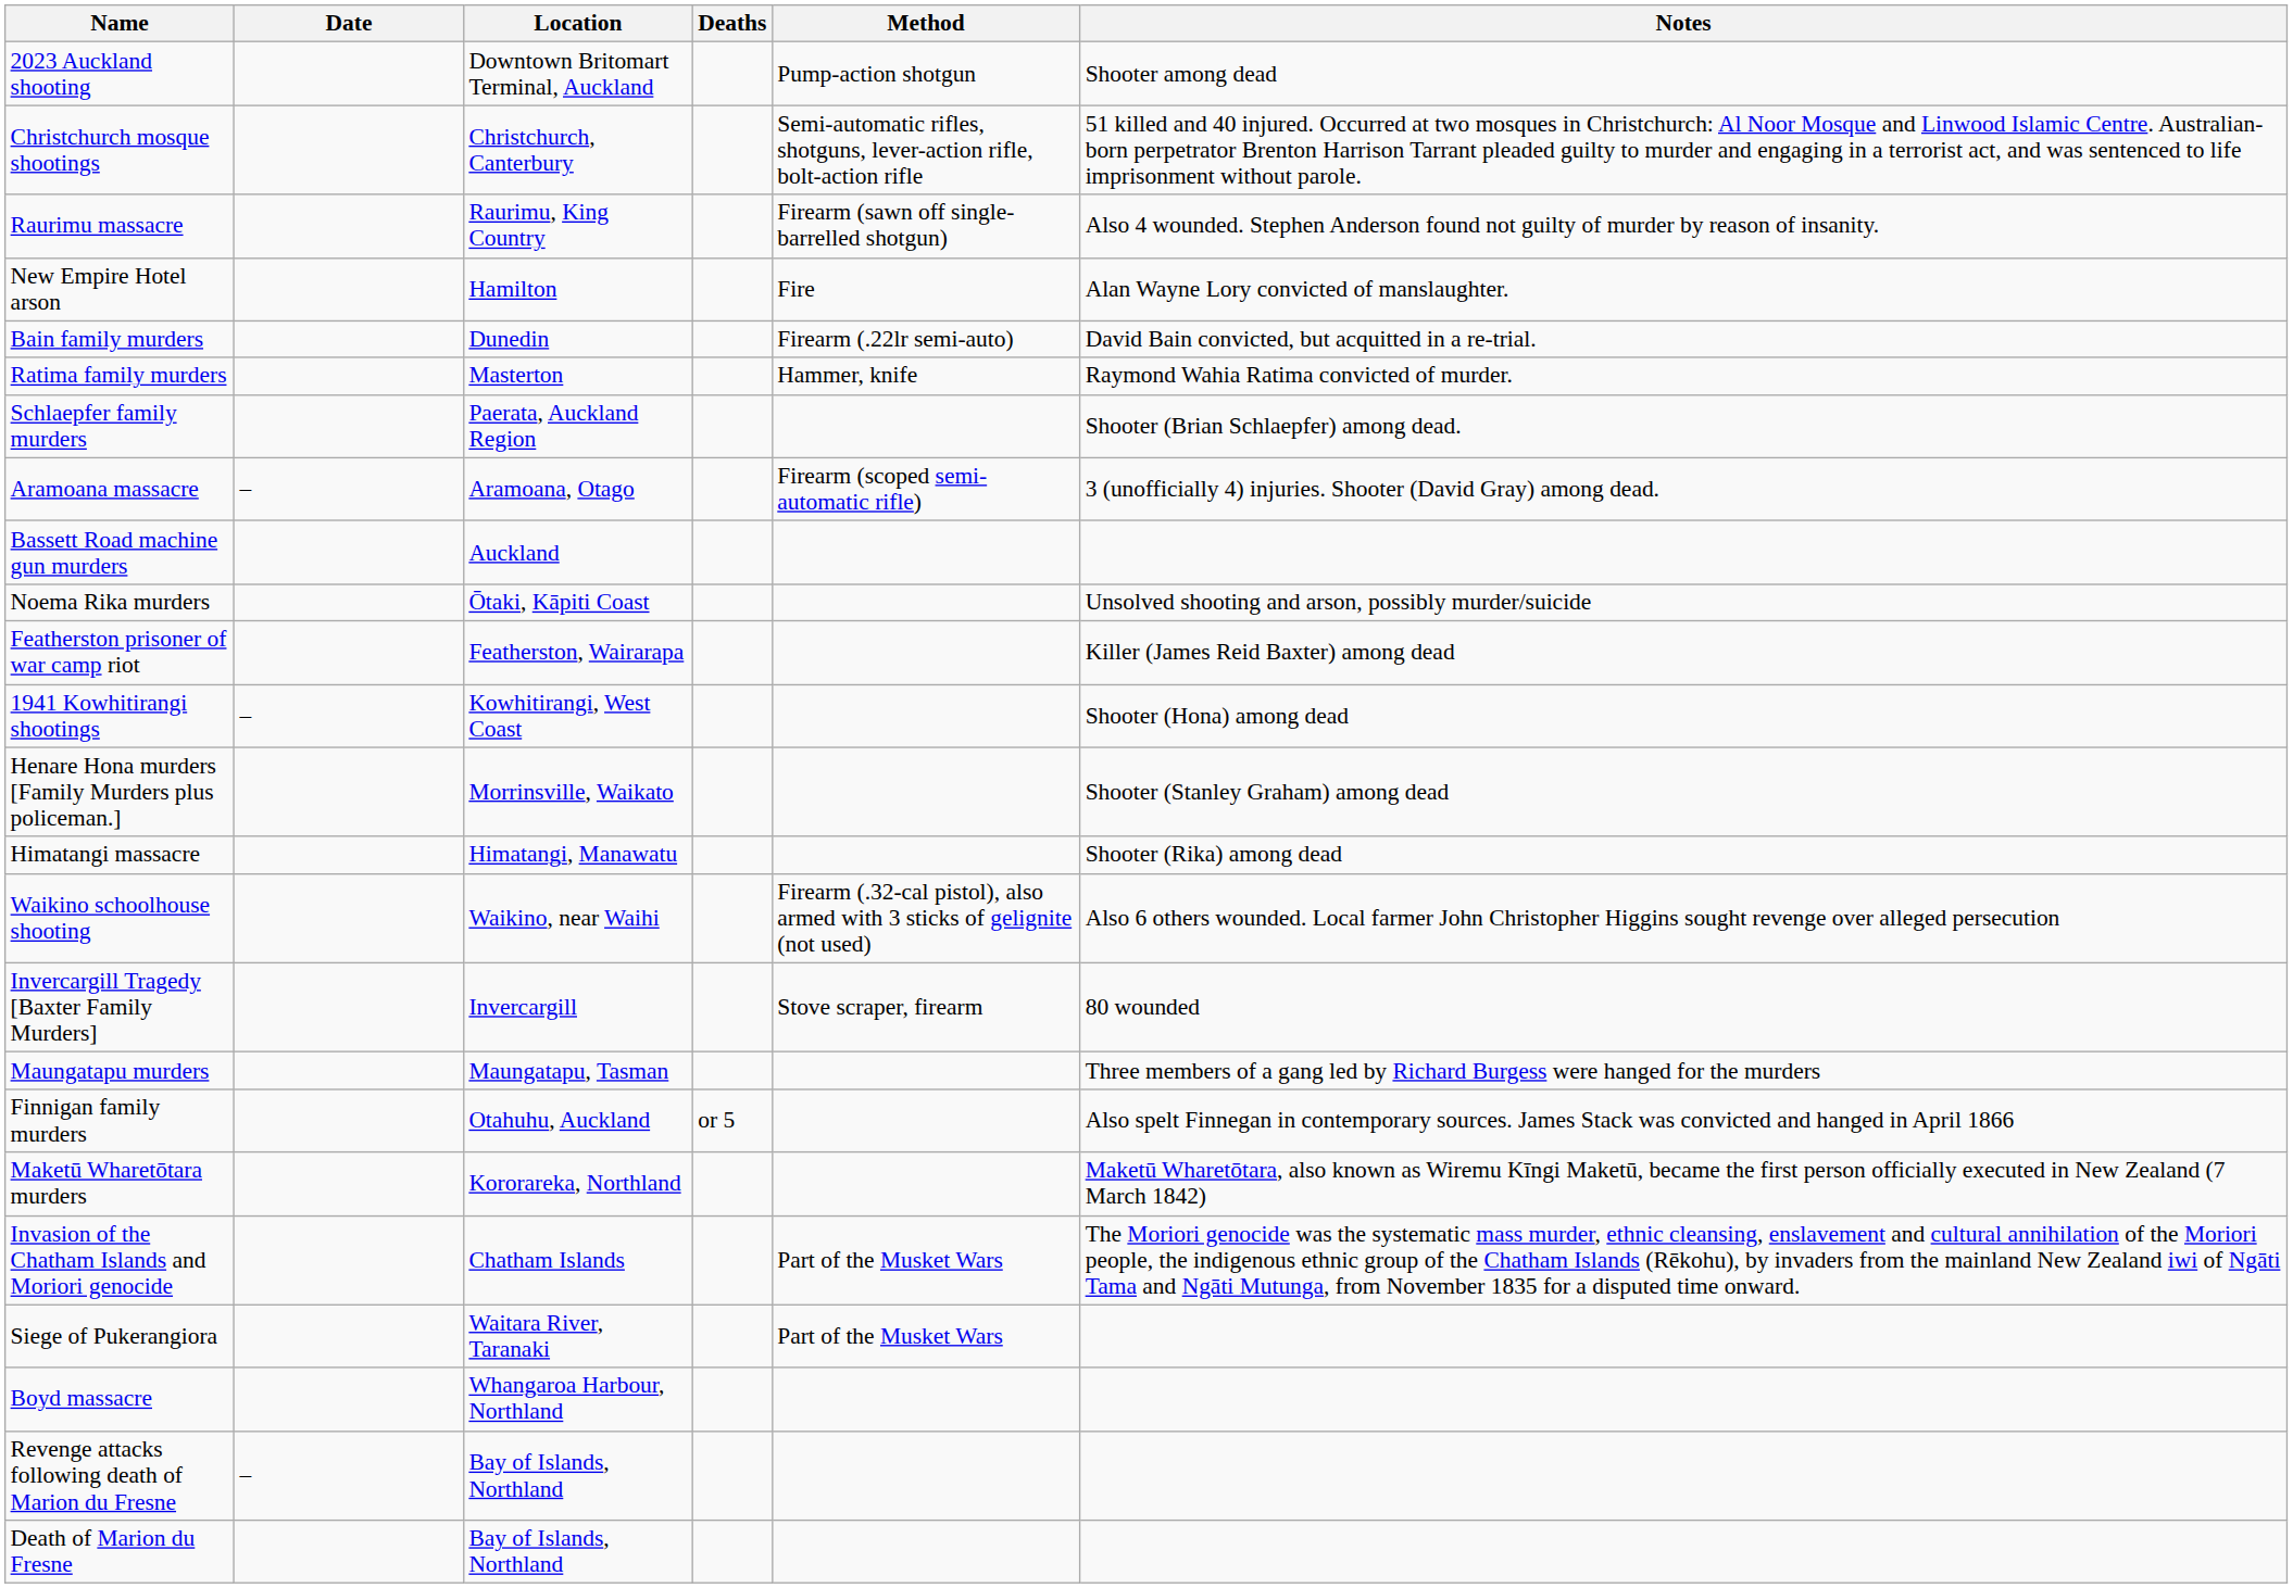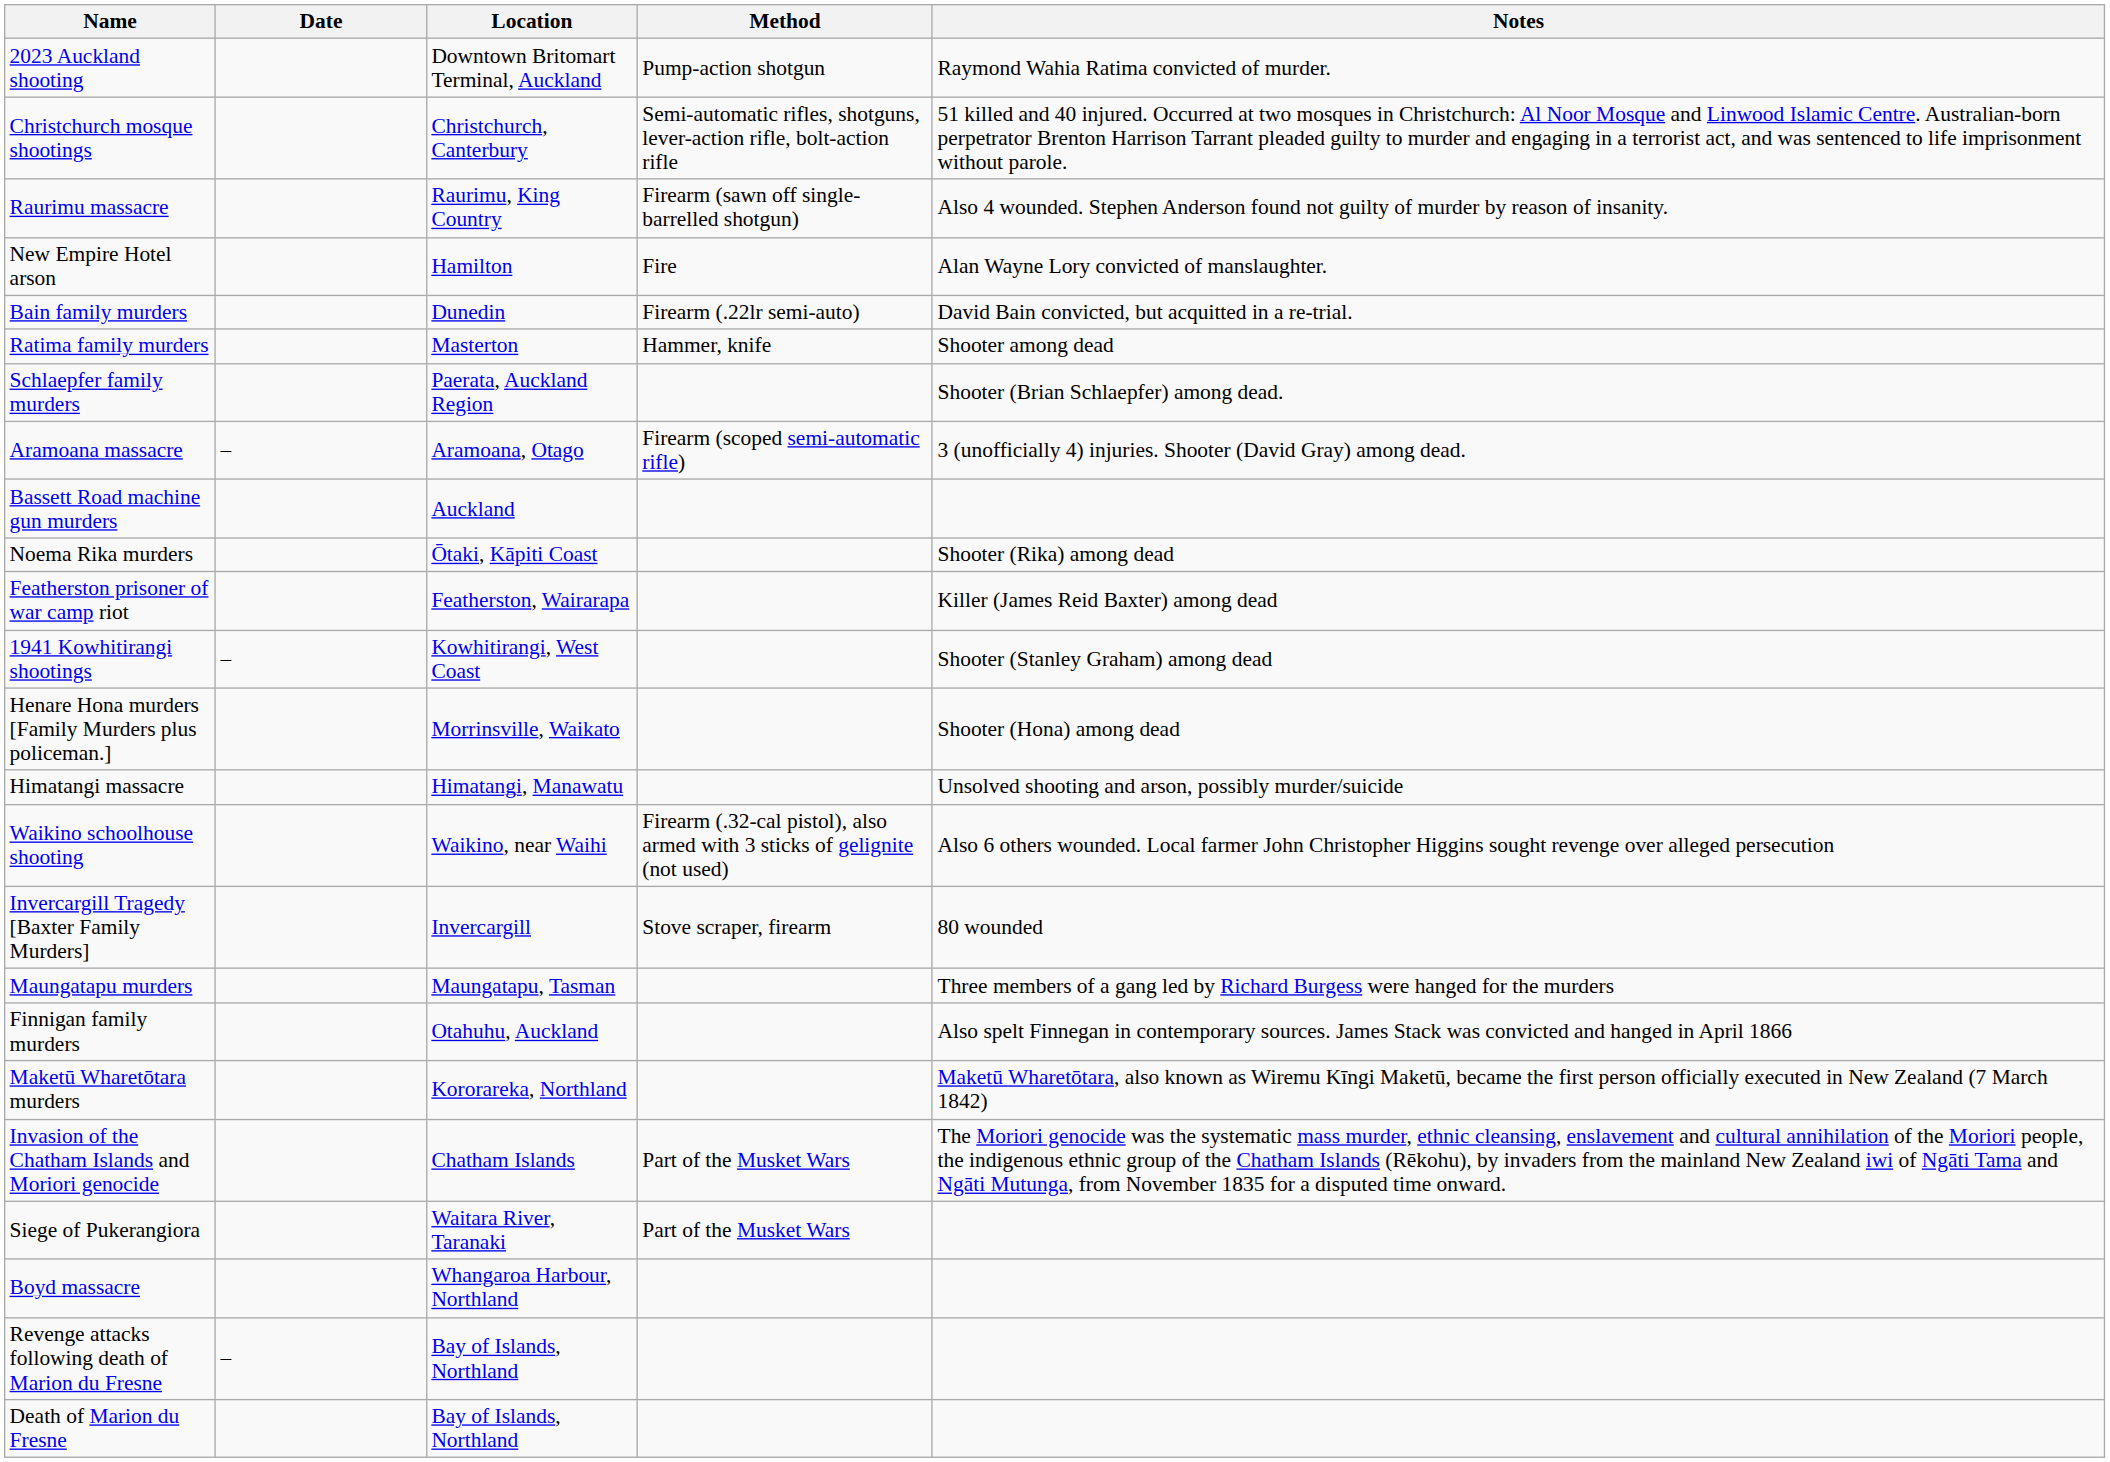- column: Deaths | or 5
2023 Auckland shooting | Notes: Shooter among dead -> Raymond Wahia Ratima convicted of murder.
Ratima family murders | Notes: Raymond Wahia Ratima convicted of murder. -> Shooter among dead
Noema Rika murders | Notes: Unsolved shooting and arson, possibly murder/suicide -> Shooter (Rika) among dead
1941 Kowhitirangi shootings | Notes: Shooter (Hona) among dead -> Shooter (Stanley Graham) among dead
Henare Hona murders [Family Murders plus policeman.] | Notes: Shooter (Stanley Graham) among dead -> Shooter (Hona) among dead
Himatangi massacre | Notes: Shooter (Rika) among dead -> Unsolved shooting and arson, possibly murder/suicide
